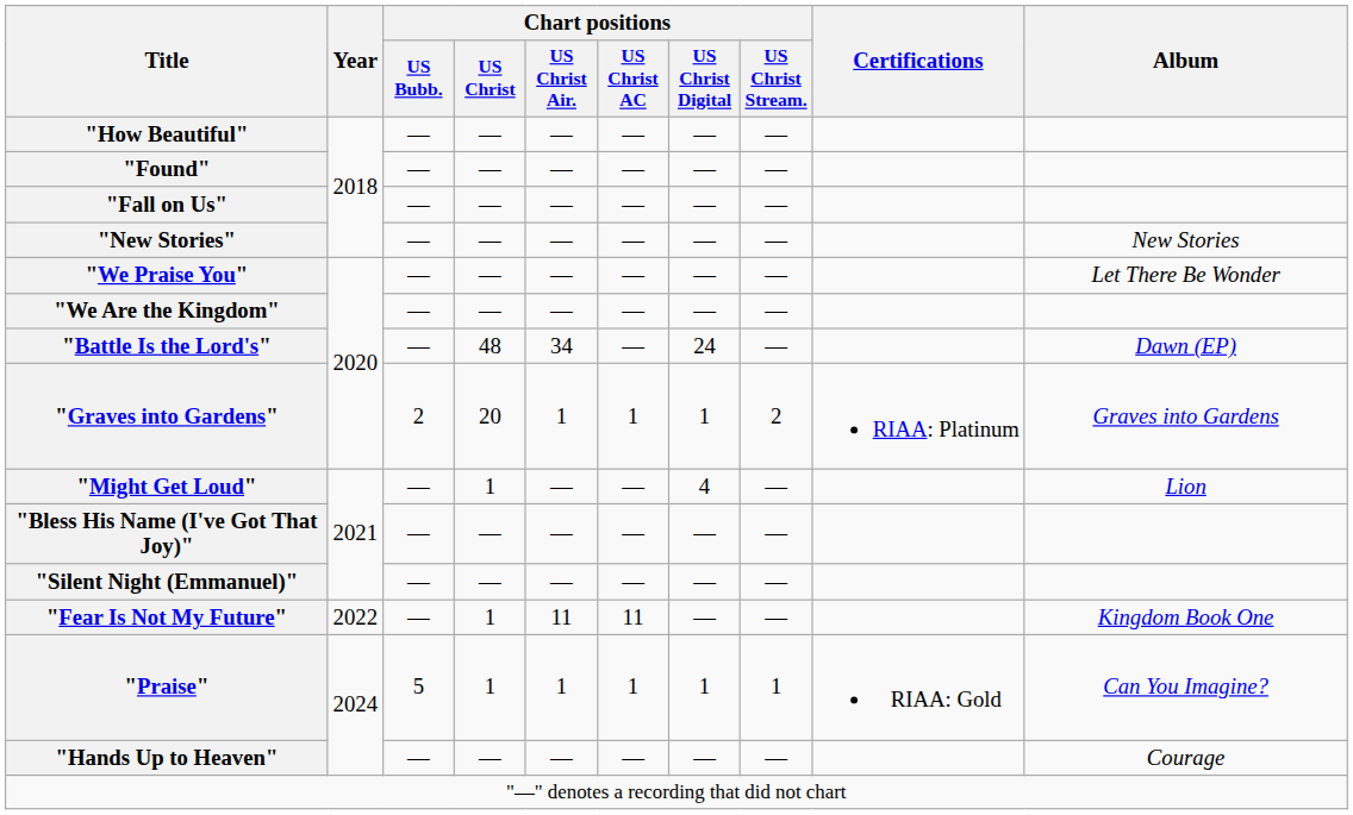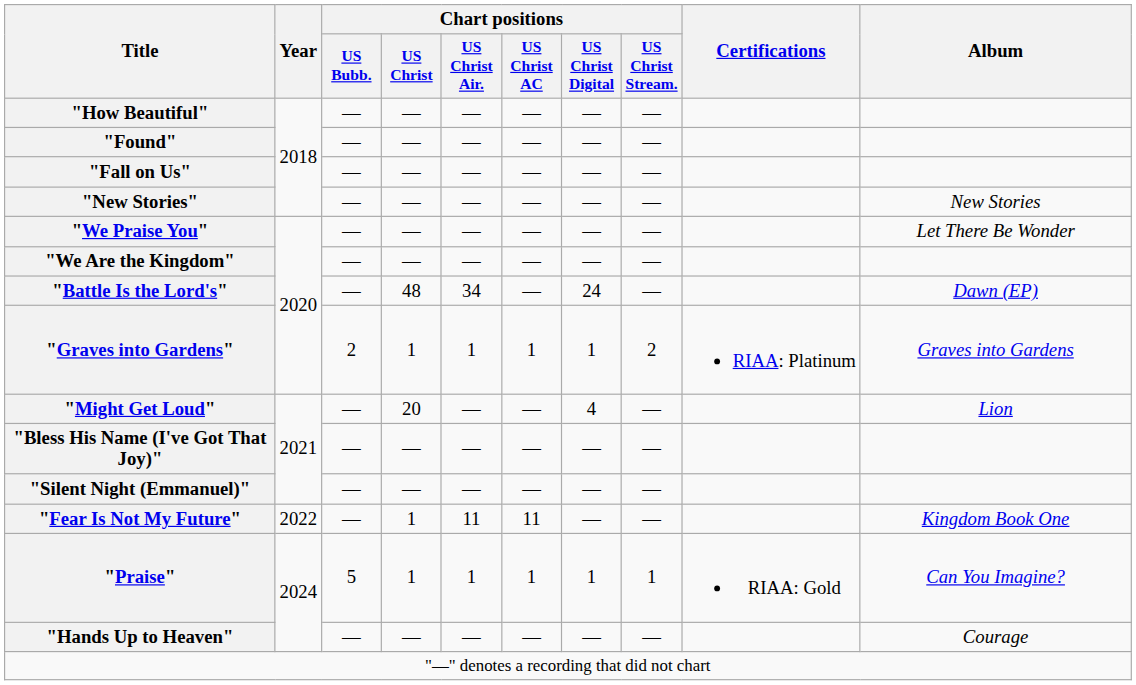"Graves into Gardens" | Chart positions / US Christ: 20 -> 1
"Might Get Loud" | Chart positions / US Christ: 1 -> 20
